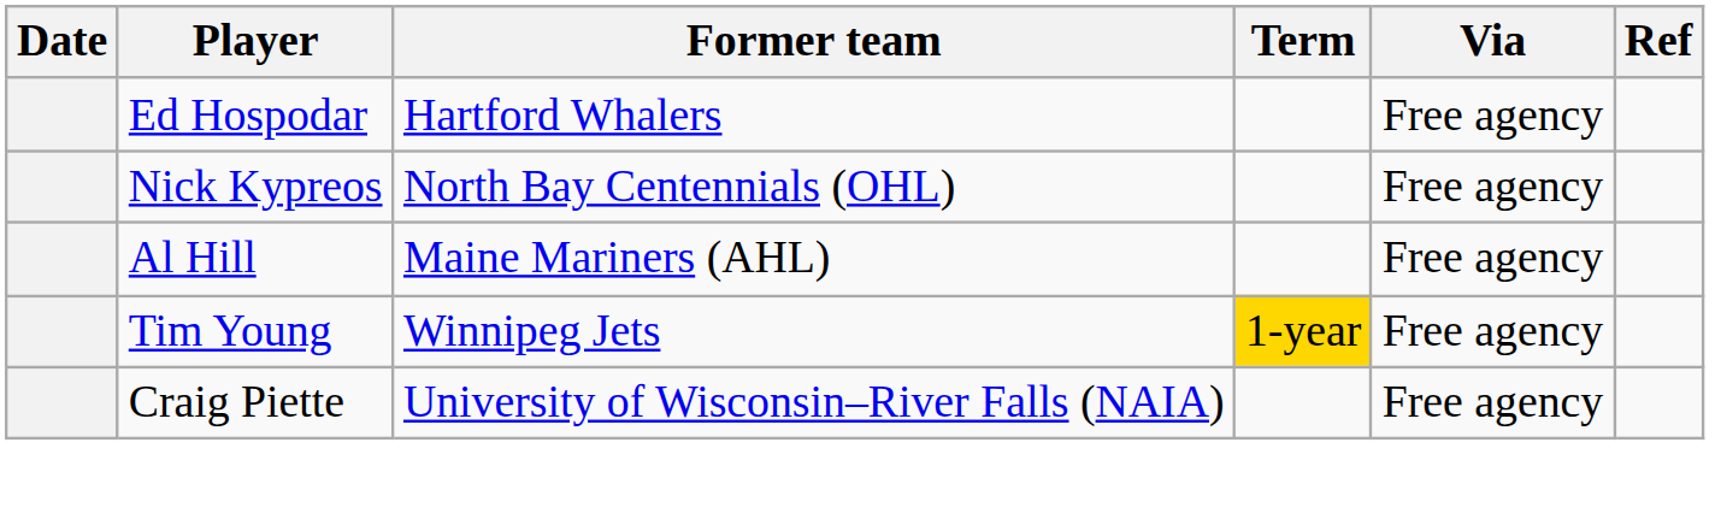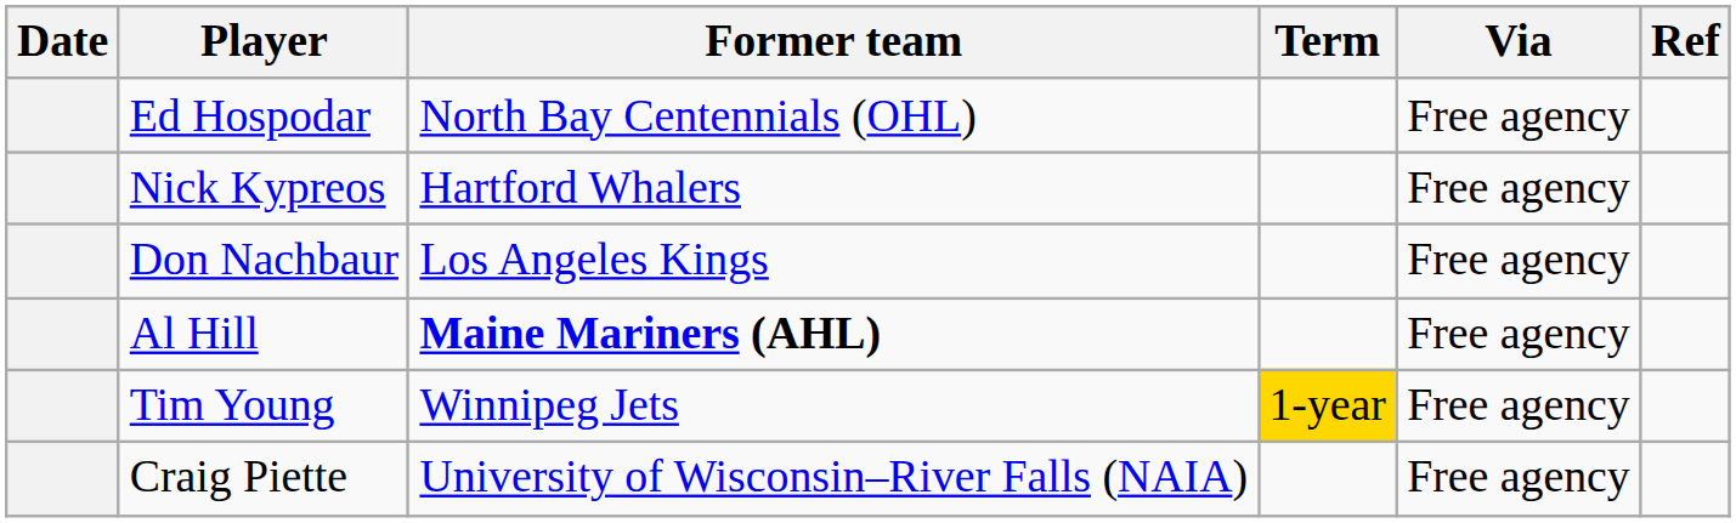Ed Hospodar | Former team: Hartford Whalers -> North Bay Centennials (OHL)
Nick Kypreos | Former team: North Bay Centennials (OHL) -> Hartford Whalers
+ row: Don Nachbaur | Los Angeles Kings | Free agency
Al Hill | Former team: normal -> bold
